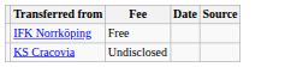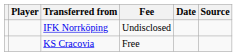+ column: Player
IFK Norrköping | Fee: Free -> Undisclosed
KS Cracovia | Fee: Undisclosed -> Free
